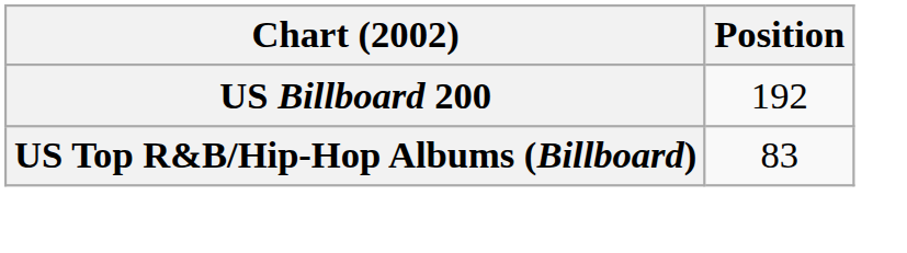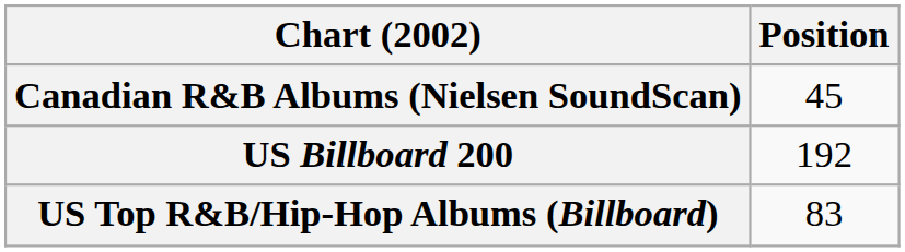+ row: Canadian R&B Albums (Nielsen SoundScan) | 45
